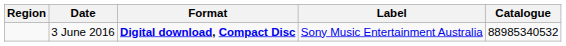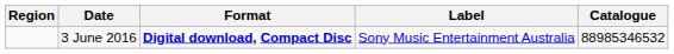3 June 2016 | Catalogue: 88985340532 -> 88985346532
